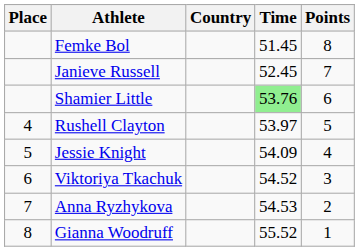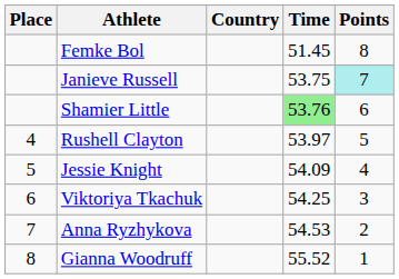Janieve Russell | Time: 52.45 -> 53.75
Janieve Russell | Points: no background -> paleturquoise background
Viktoriya Tkachuk | Time: 54.52 -> 54.25
